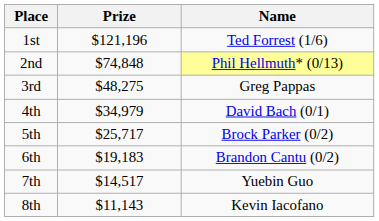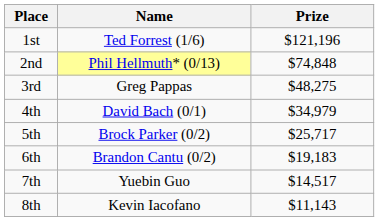columns swapped: Name <-> Prize
